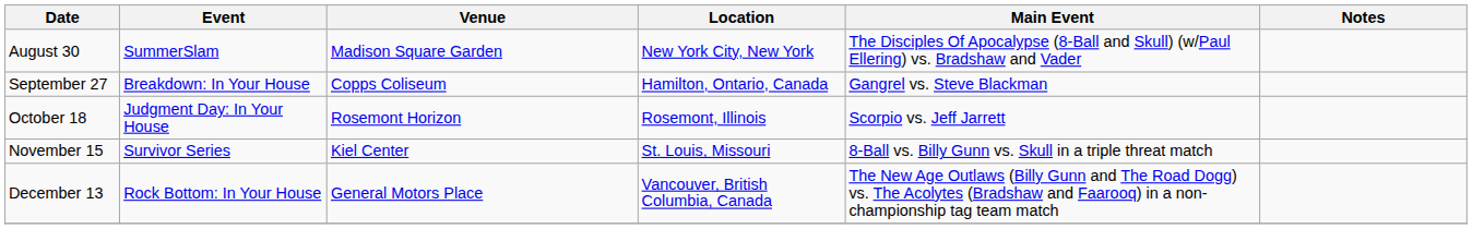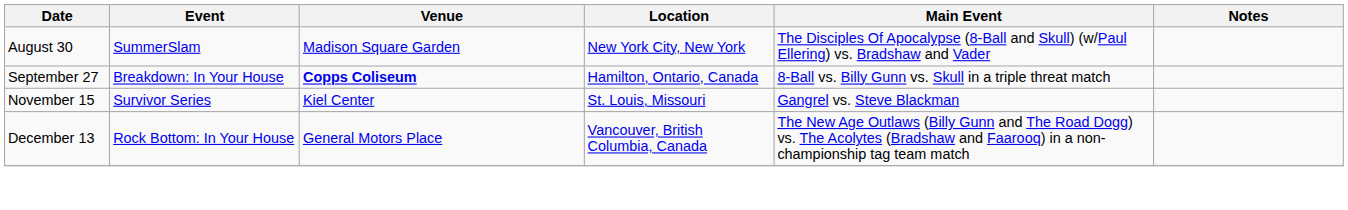September 27 | Venue: normal -> bold
September 27 | Main Event: Gangrel vs. Steve Blackman -> 8-Ball vs. Billy Gunn vs. Skull in a triple threat match
- row: October 18 | Judgment Day: In Your House | Rosemont Horizon | Rosemont, Illinois | Scorpio vs. Jeff Jarrett
November 15 | Main Event: 8-Ball vs. Billy Gunn vs. Skull in a triple threat match -> Gangrel vs. Steve Blackman
